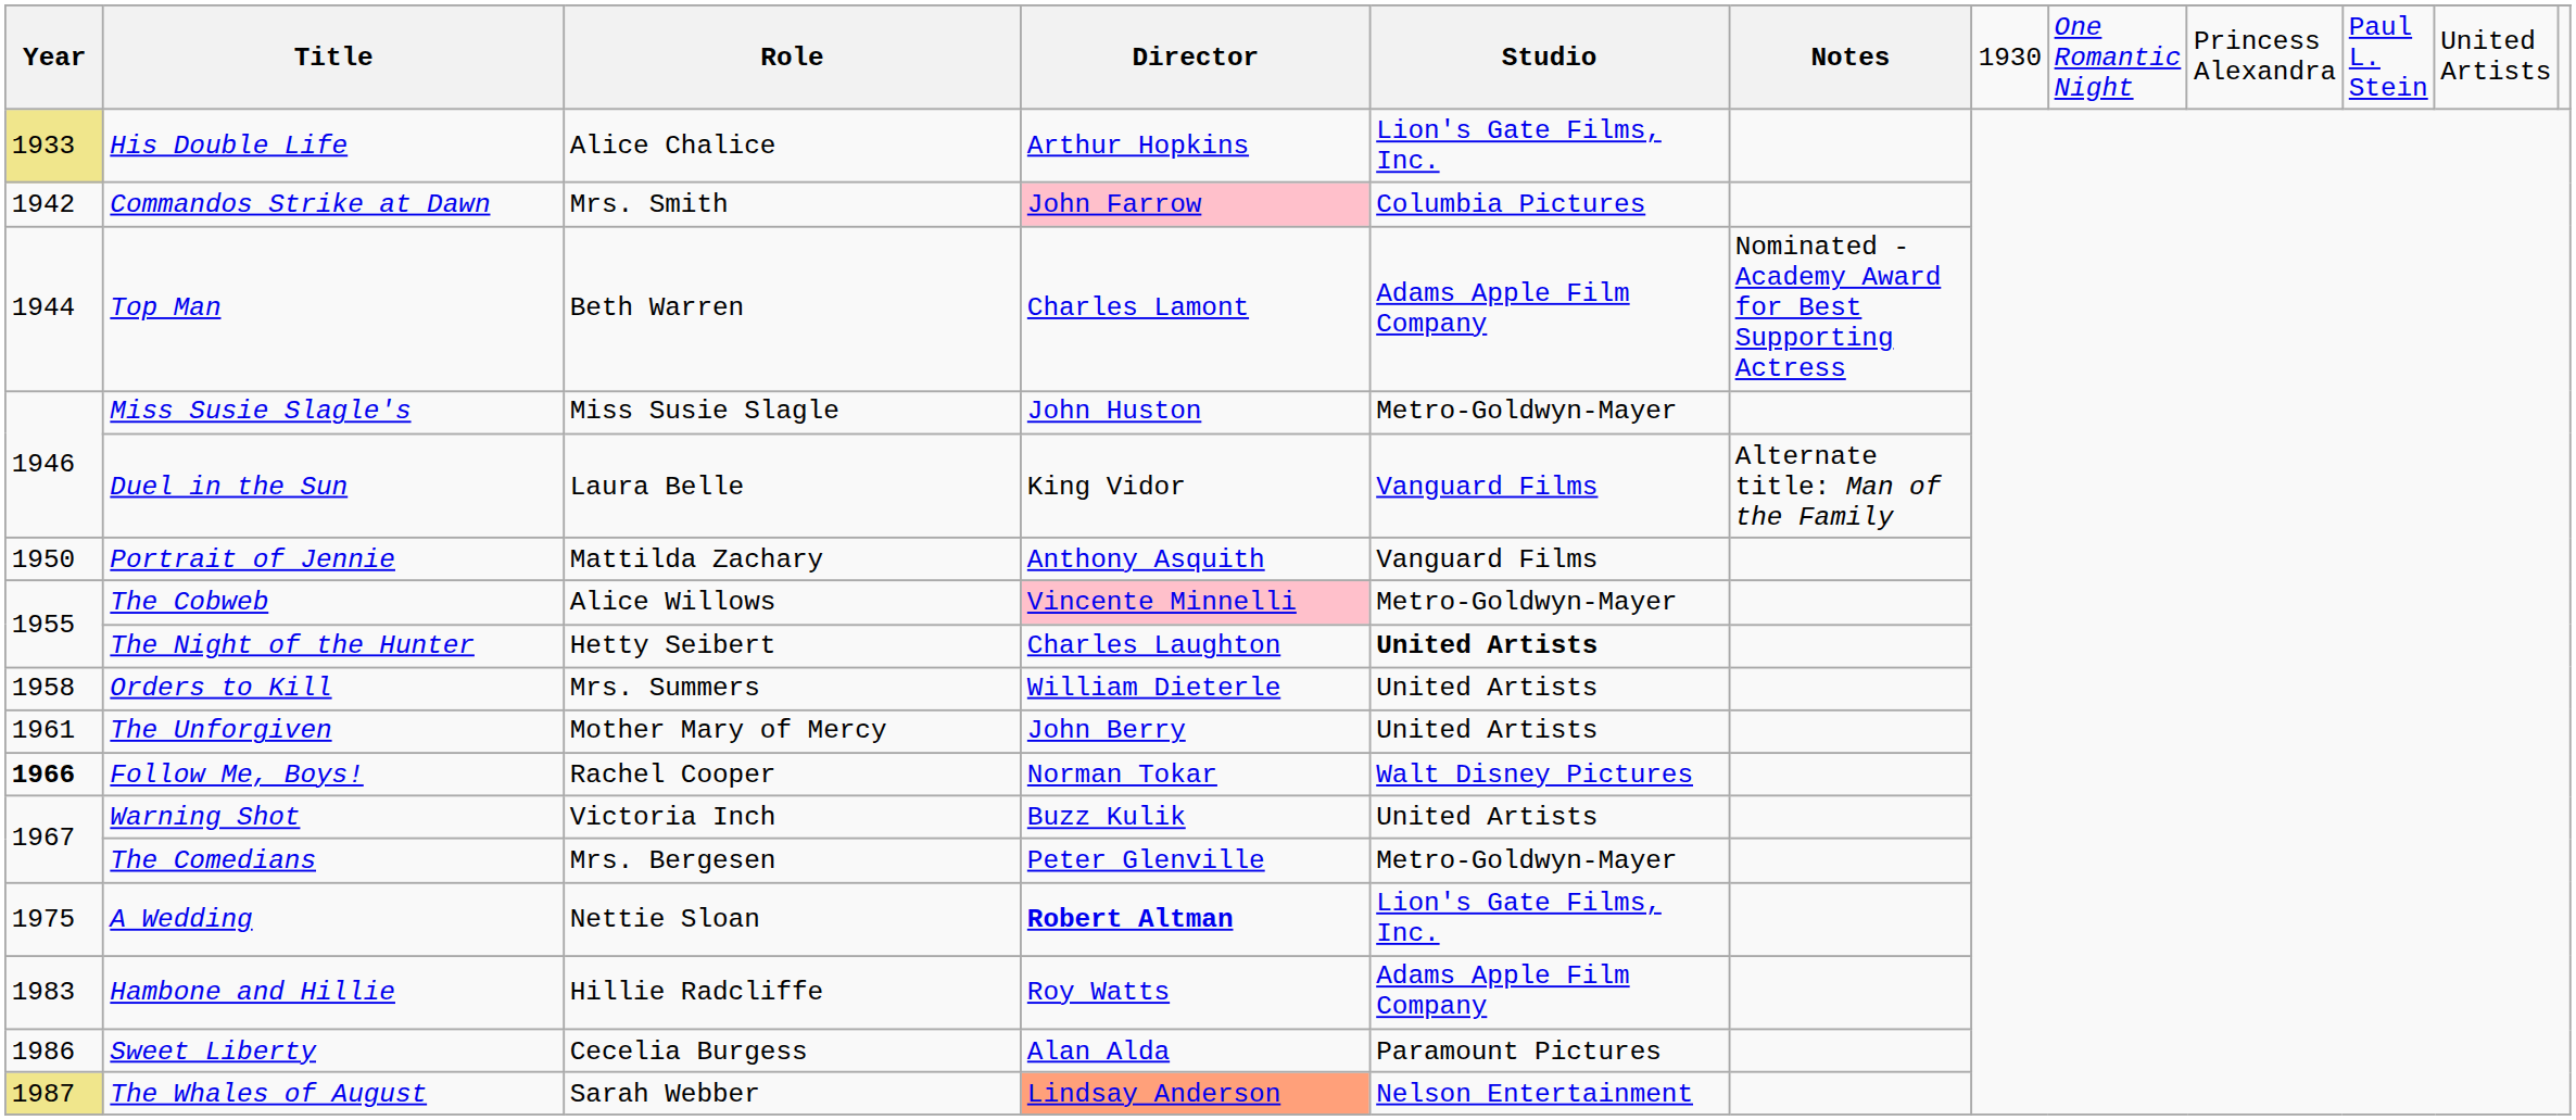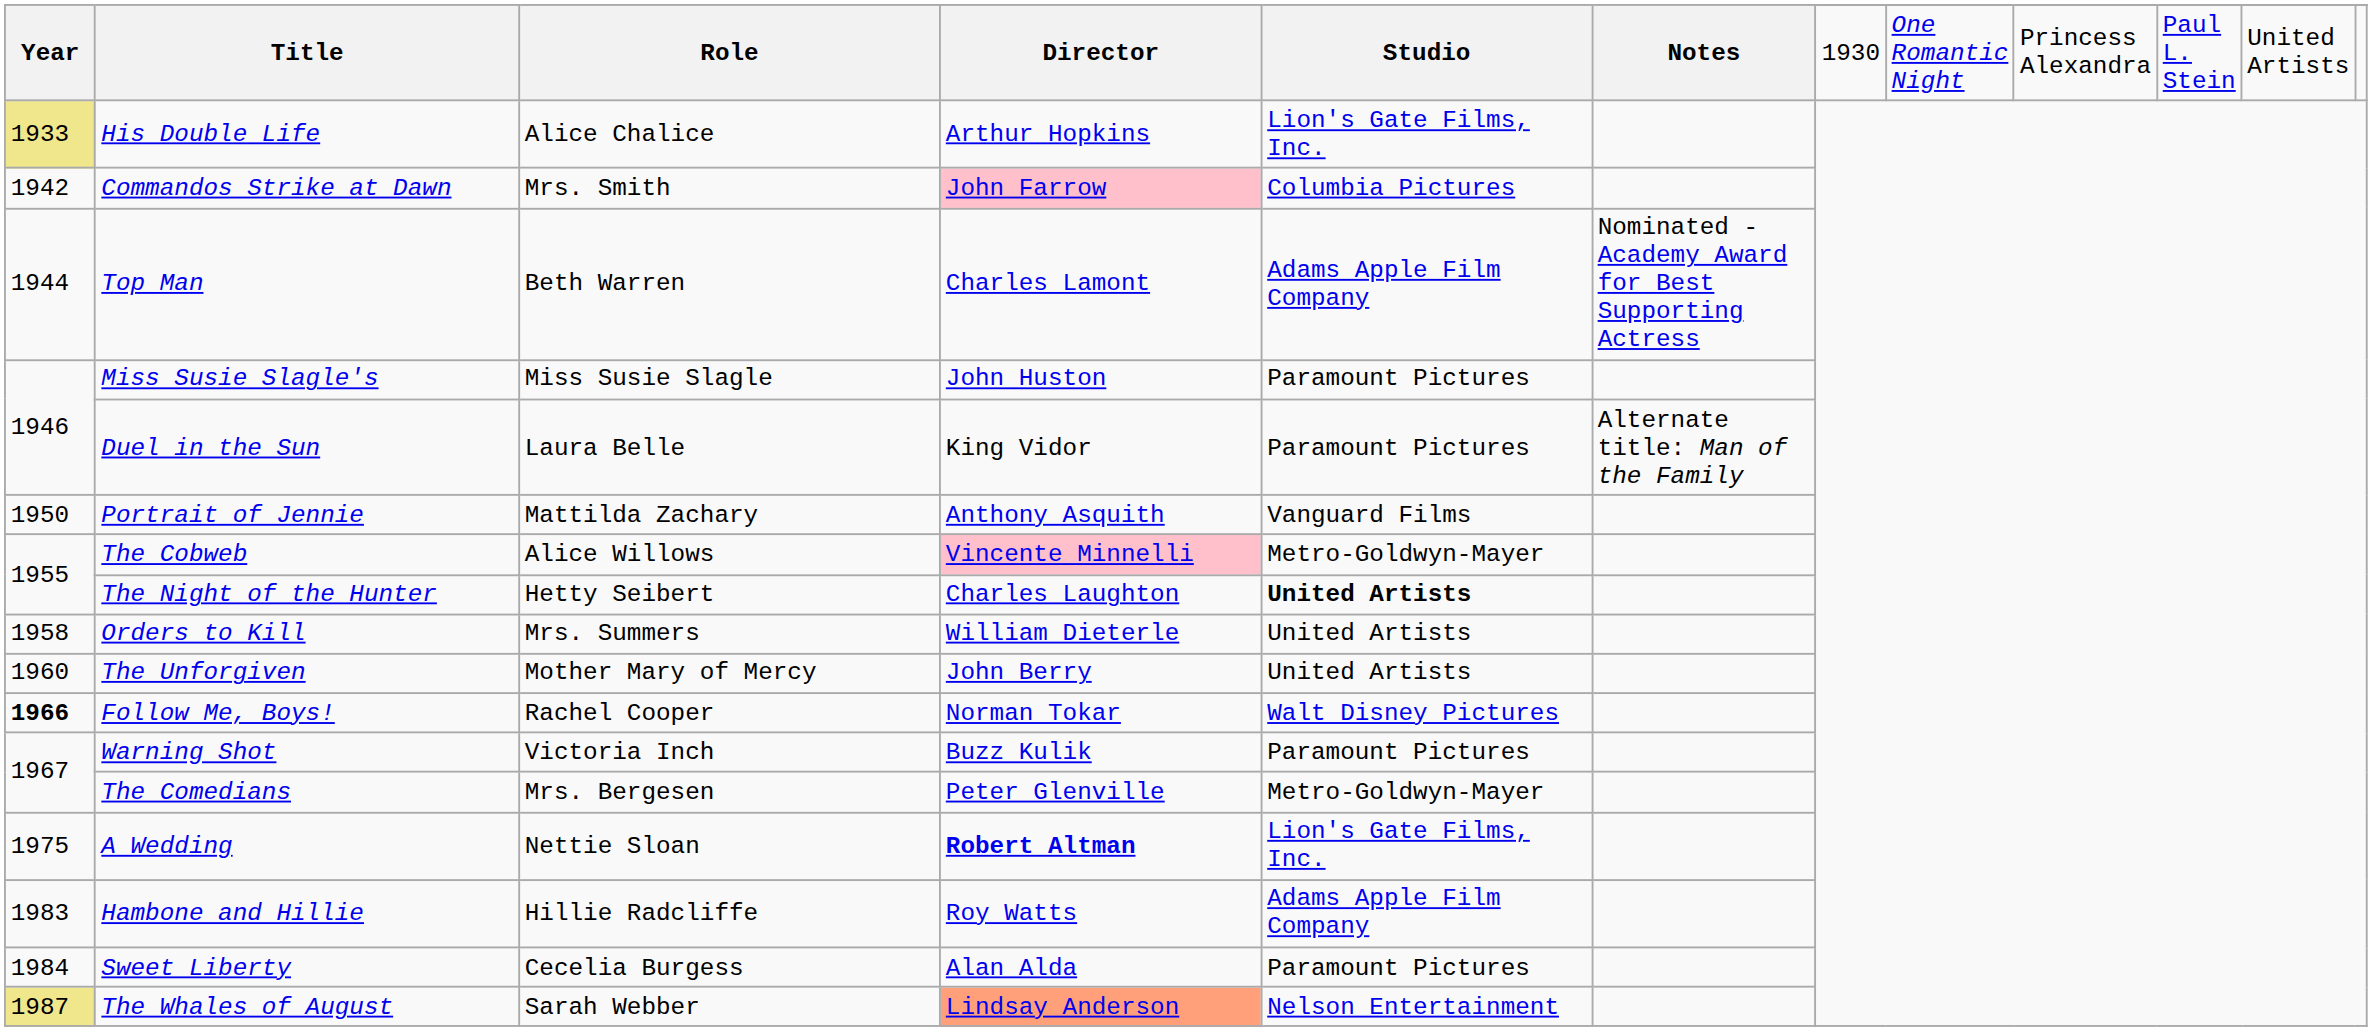Miss Susie Slagle's | Studio: Metro-Goldwyn-Mayer -> Paramount Pictures
Duel in the Sun | Studio: Vanguard Films -> Paramount Pictures
The Unforgiven | Year: 1961 -> 1960
Warning Shot | Studio: United Artists -> Paramount Pictures
Sweet Liberty | Year: 1986 -> 1984
